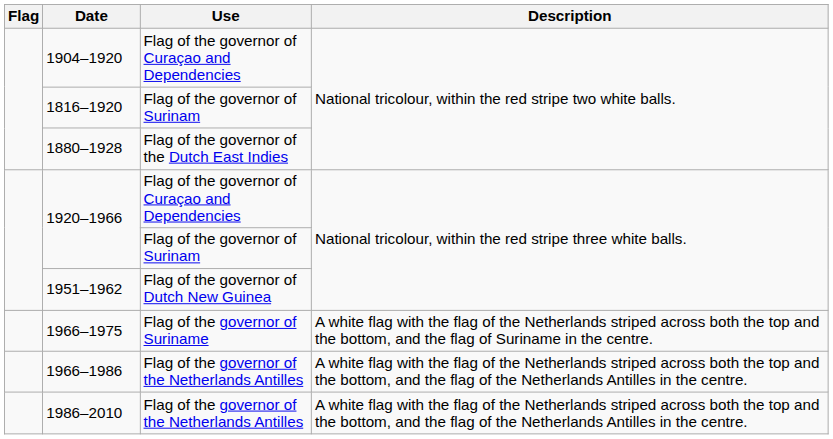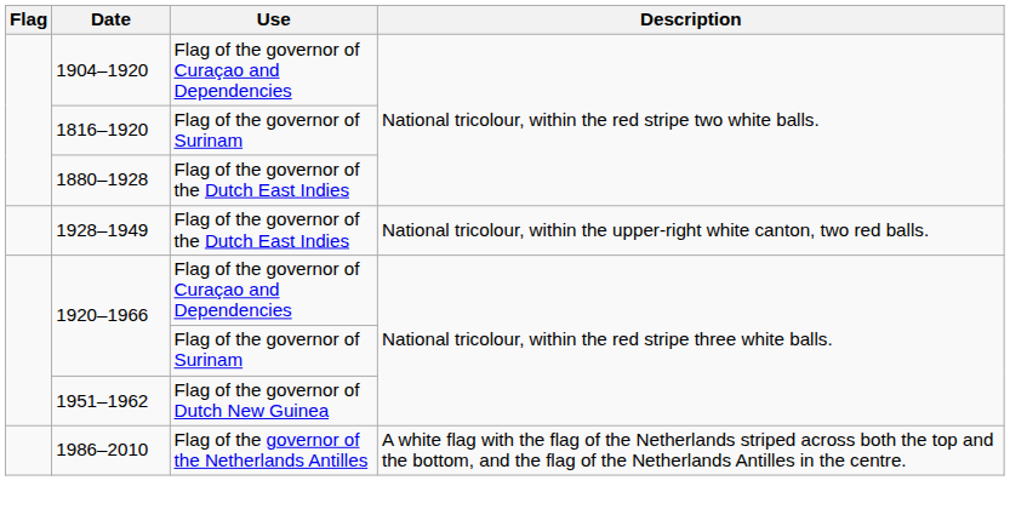+ row: 1928–1949 | Flag of the governor of the Dutch East Indies | National tricolour, within the upper-right white canton, two red balls.
- row: 1966–1975 | Flag of the governor of Suriname | A white flag with the flag of the Netherlands striped across both the top and the bottom, and the flag of Suriname in the centre.
- row: 1966–1986 | Flag of the governor of the Netherlands Antilles | A white flag with the flag of the Netherlands striped across both the top and the bottom, and the flag of the Netherlands Antilles in the centre.
